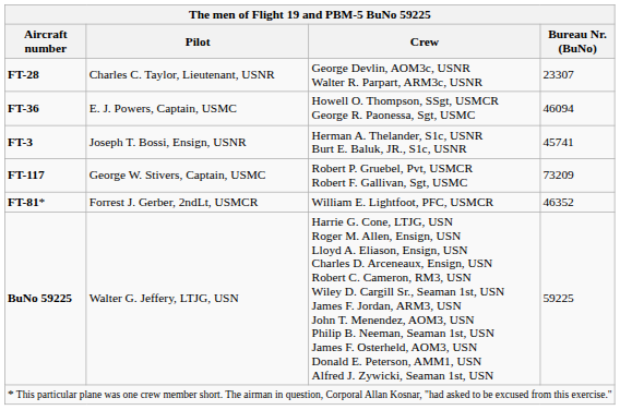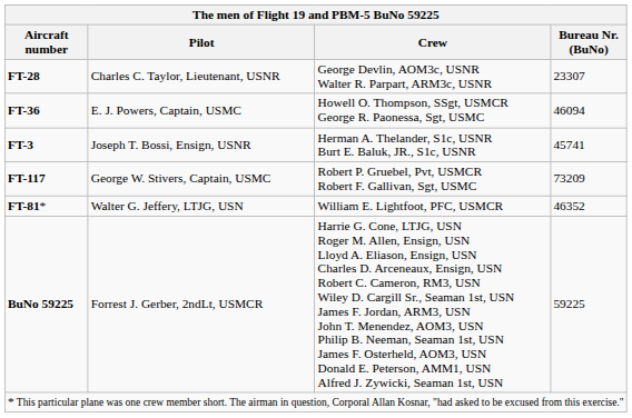FT-81* | Pilot: Forrest J. Gerber, 2ndLt, USMCR -> Walter G. Jeffery, LTJG, USN
BuNo 59225 | Pilot: Walter G. Jeffery, LTJG, USN -> Forrest J. Gerber, 2ndLt, USMCR
